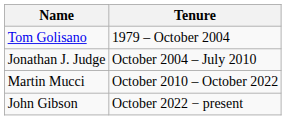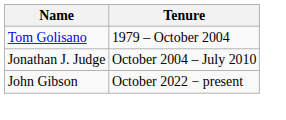- row: Martin Mucci | October 2010 – October 2022
